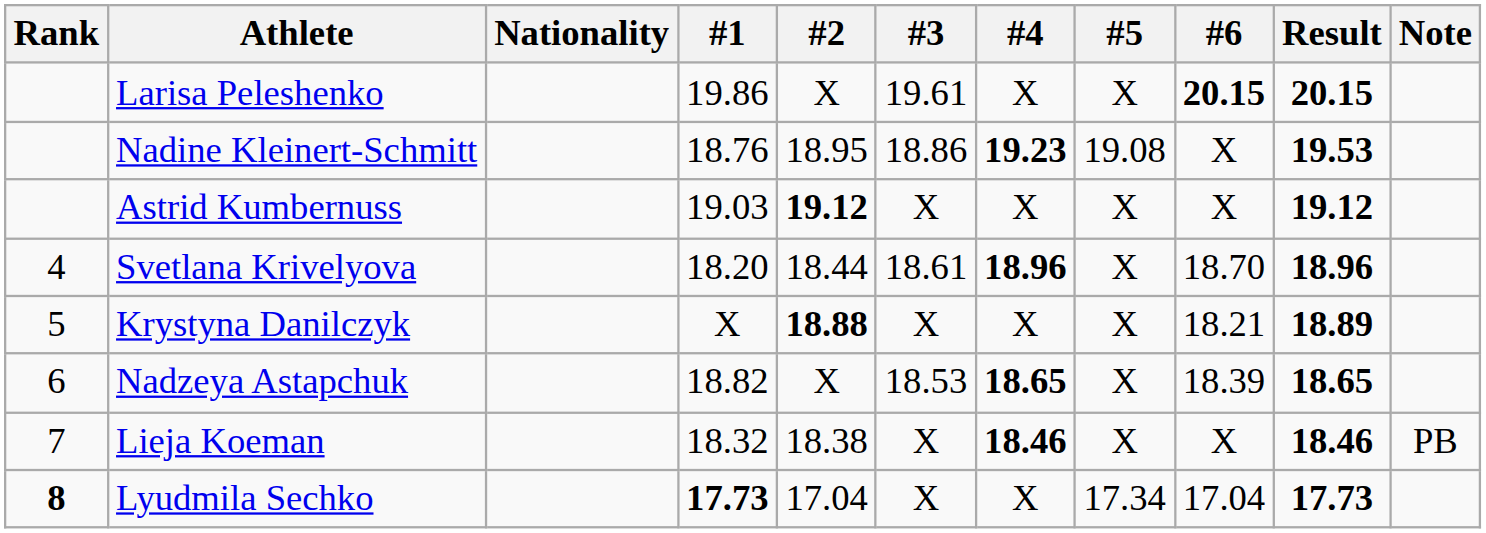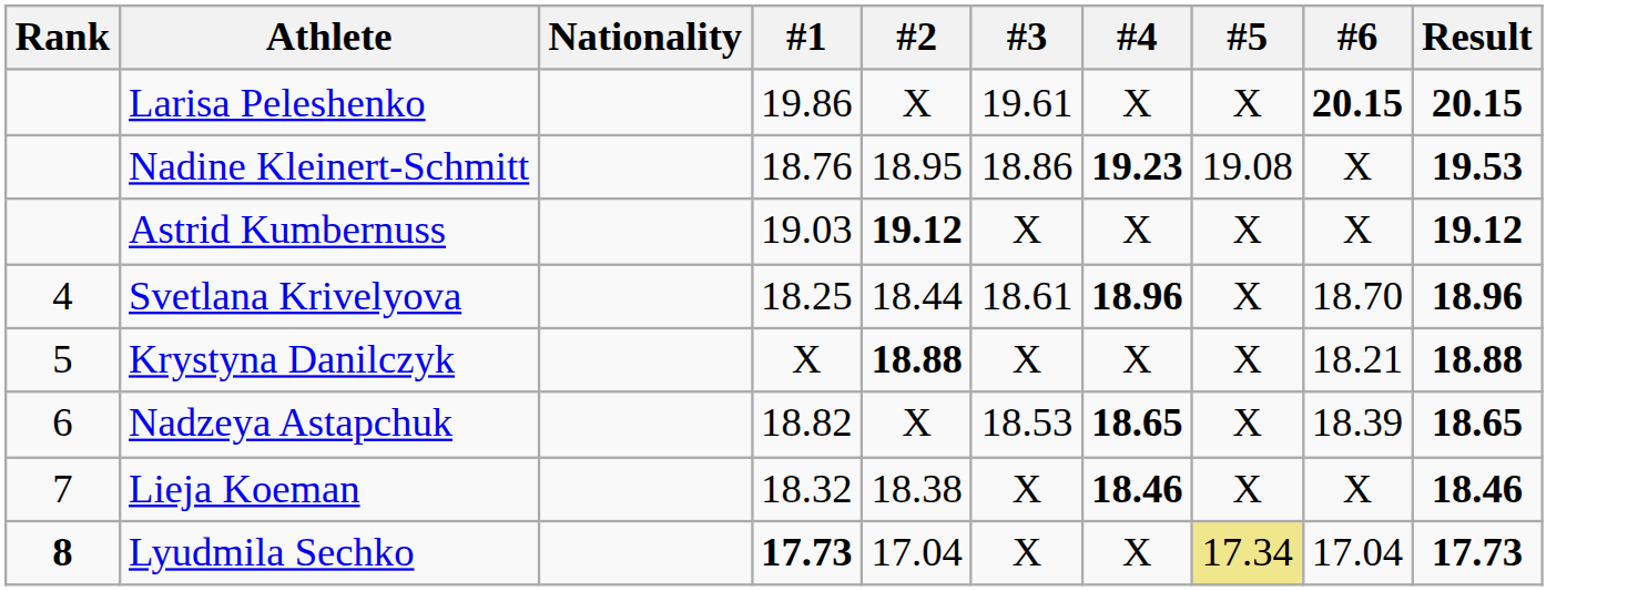- column: Note | PB
Svetlana Krivelyova | #1: 18.20 -> 18.25
Krystyna Danilczyk | Result: 18.89 -> 18.88
Lyudmila Sechko | #5: no background -> khaki background
